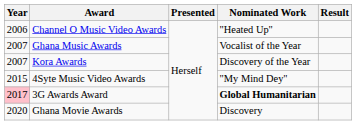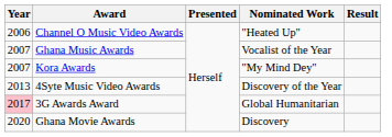Kora Awards | Nominated Work: Discovery of the Year -> "My Mind Dey"
4Syte Music Video Awards | Year: 2015 -> 2013
4Syte Music Video Awards | Nominated Work: "My Mind Dey" -> Discovery of the Year
3G Awards Award | Nominated Work: bold -> normal
